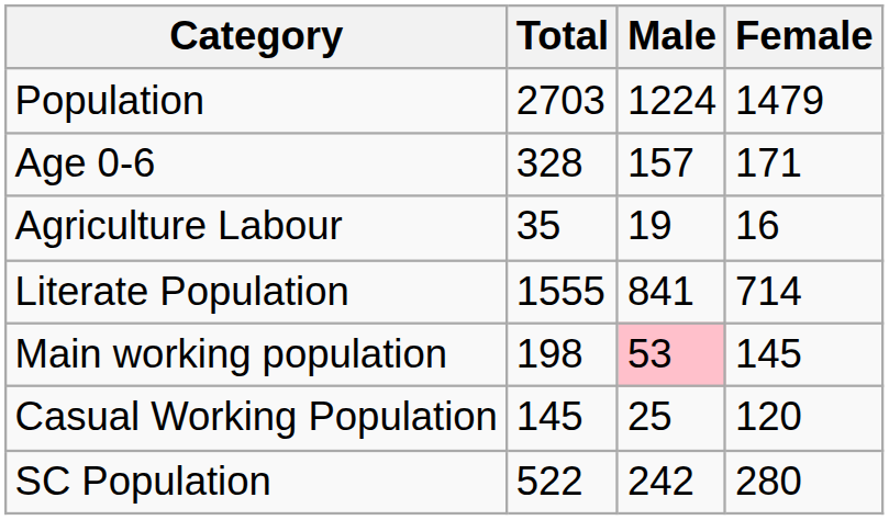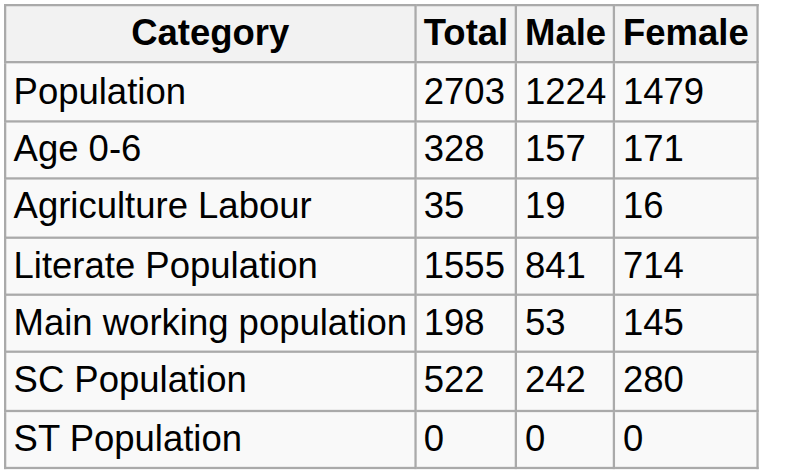Main working population | Male: pink background -> no background
- row: Casual Working Population | 145 | 25 | 120
+ row: ST Population | 0 | 0 | 0
